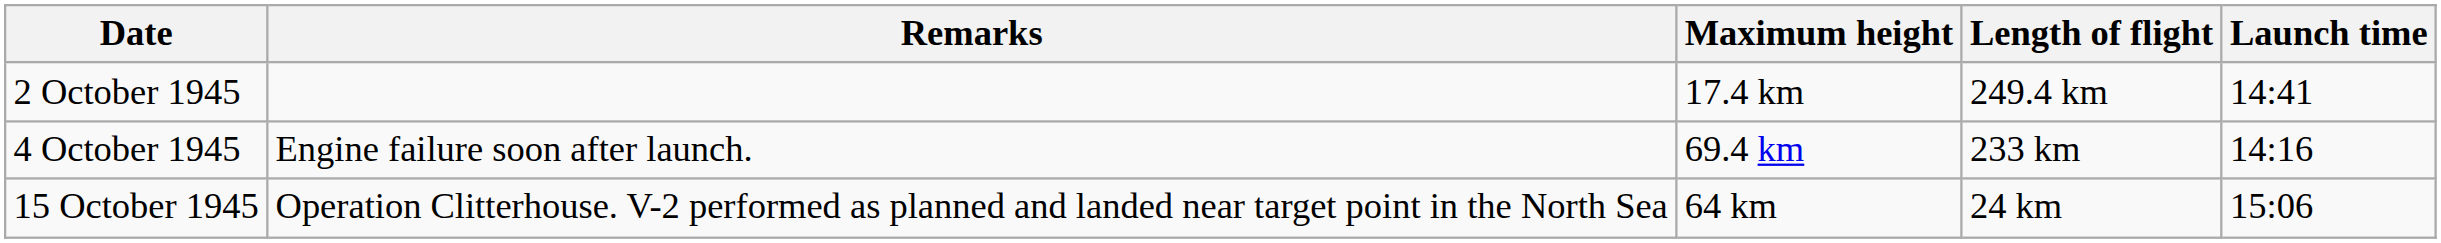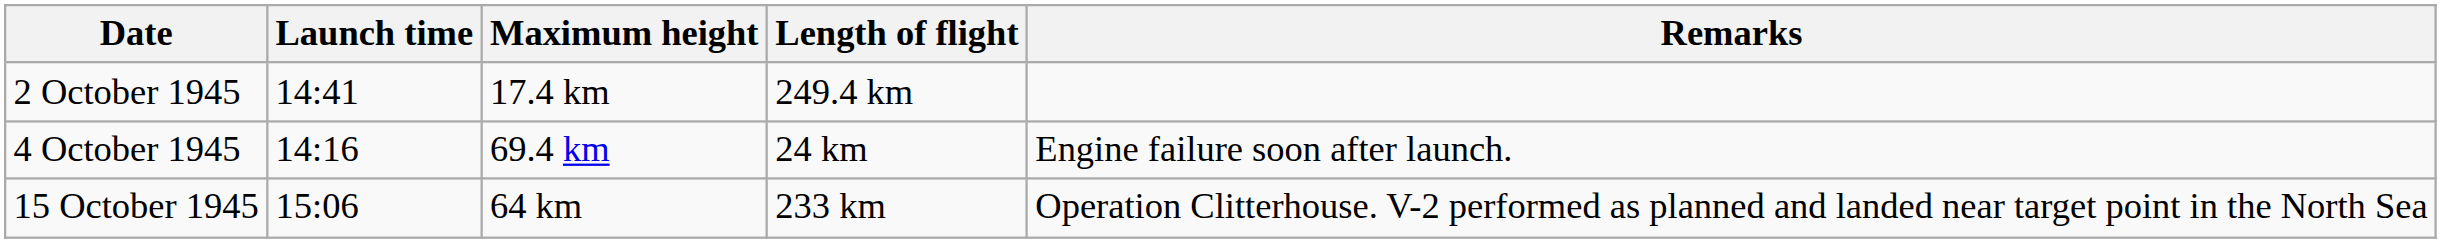columns swapped: Launch time <-> Remarks
4 October 1945 | Length of flight: 233 km -> 24 km
15 October 1945 | Length of flight: 24 km -> 233 km
